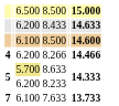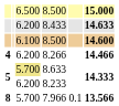- row: 7 | 6.100 | 7.633 | 13.733
+ row: 8 | 5.700 | 7.966 | 0.1 | 13.566
